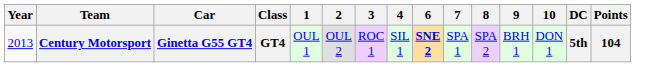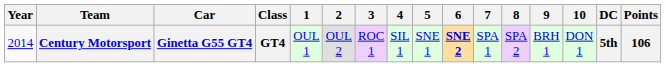+ column: 5 | SNE 1
Century Motorsport | Year: 2013 -> 2014
Century Motorsport | Points: 104 -> 106
